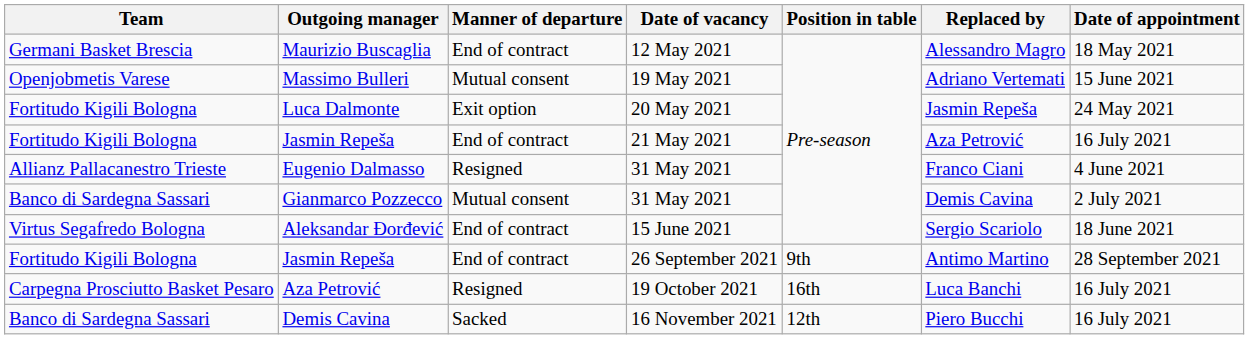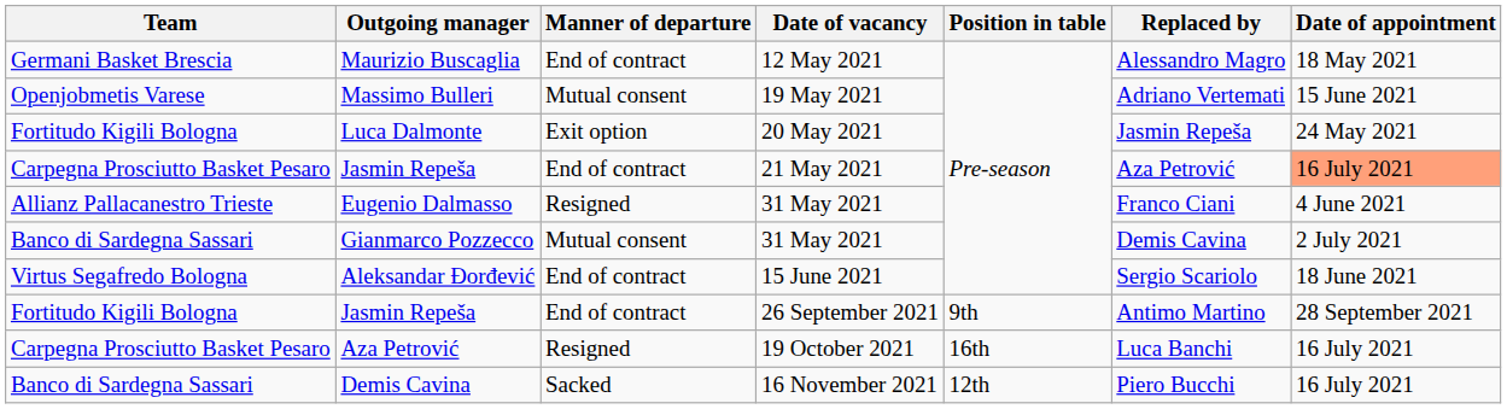Jasmin Repeša / 21 May 2021 | Team: Fortitudo Kigili Bologna -> Carpegna Prosciutto Basket Pesaro
Jasmin Repeša / 21 May 2021 | Date of appointment: no background -> lightsalmon background
